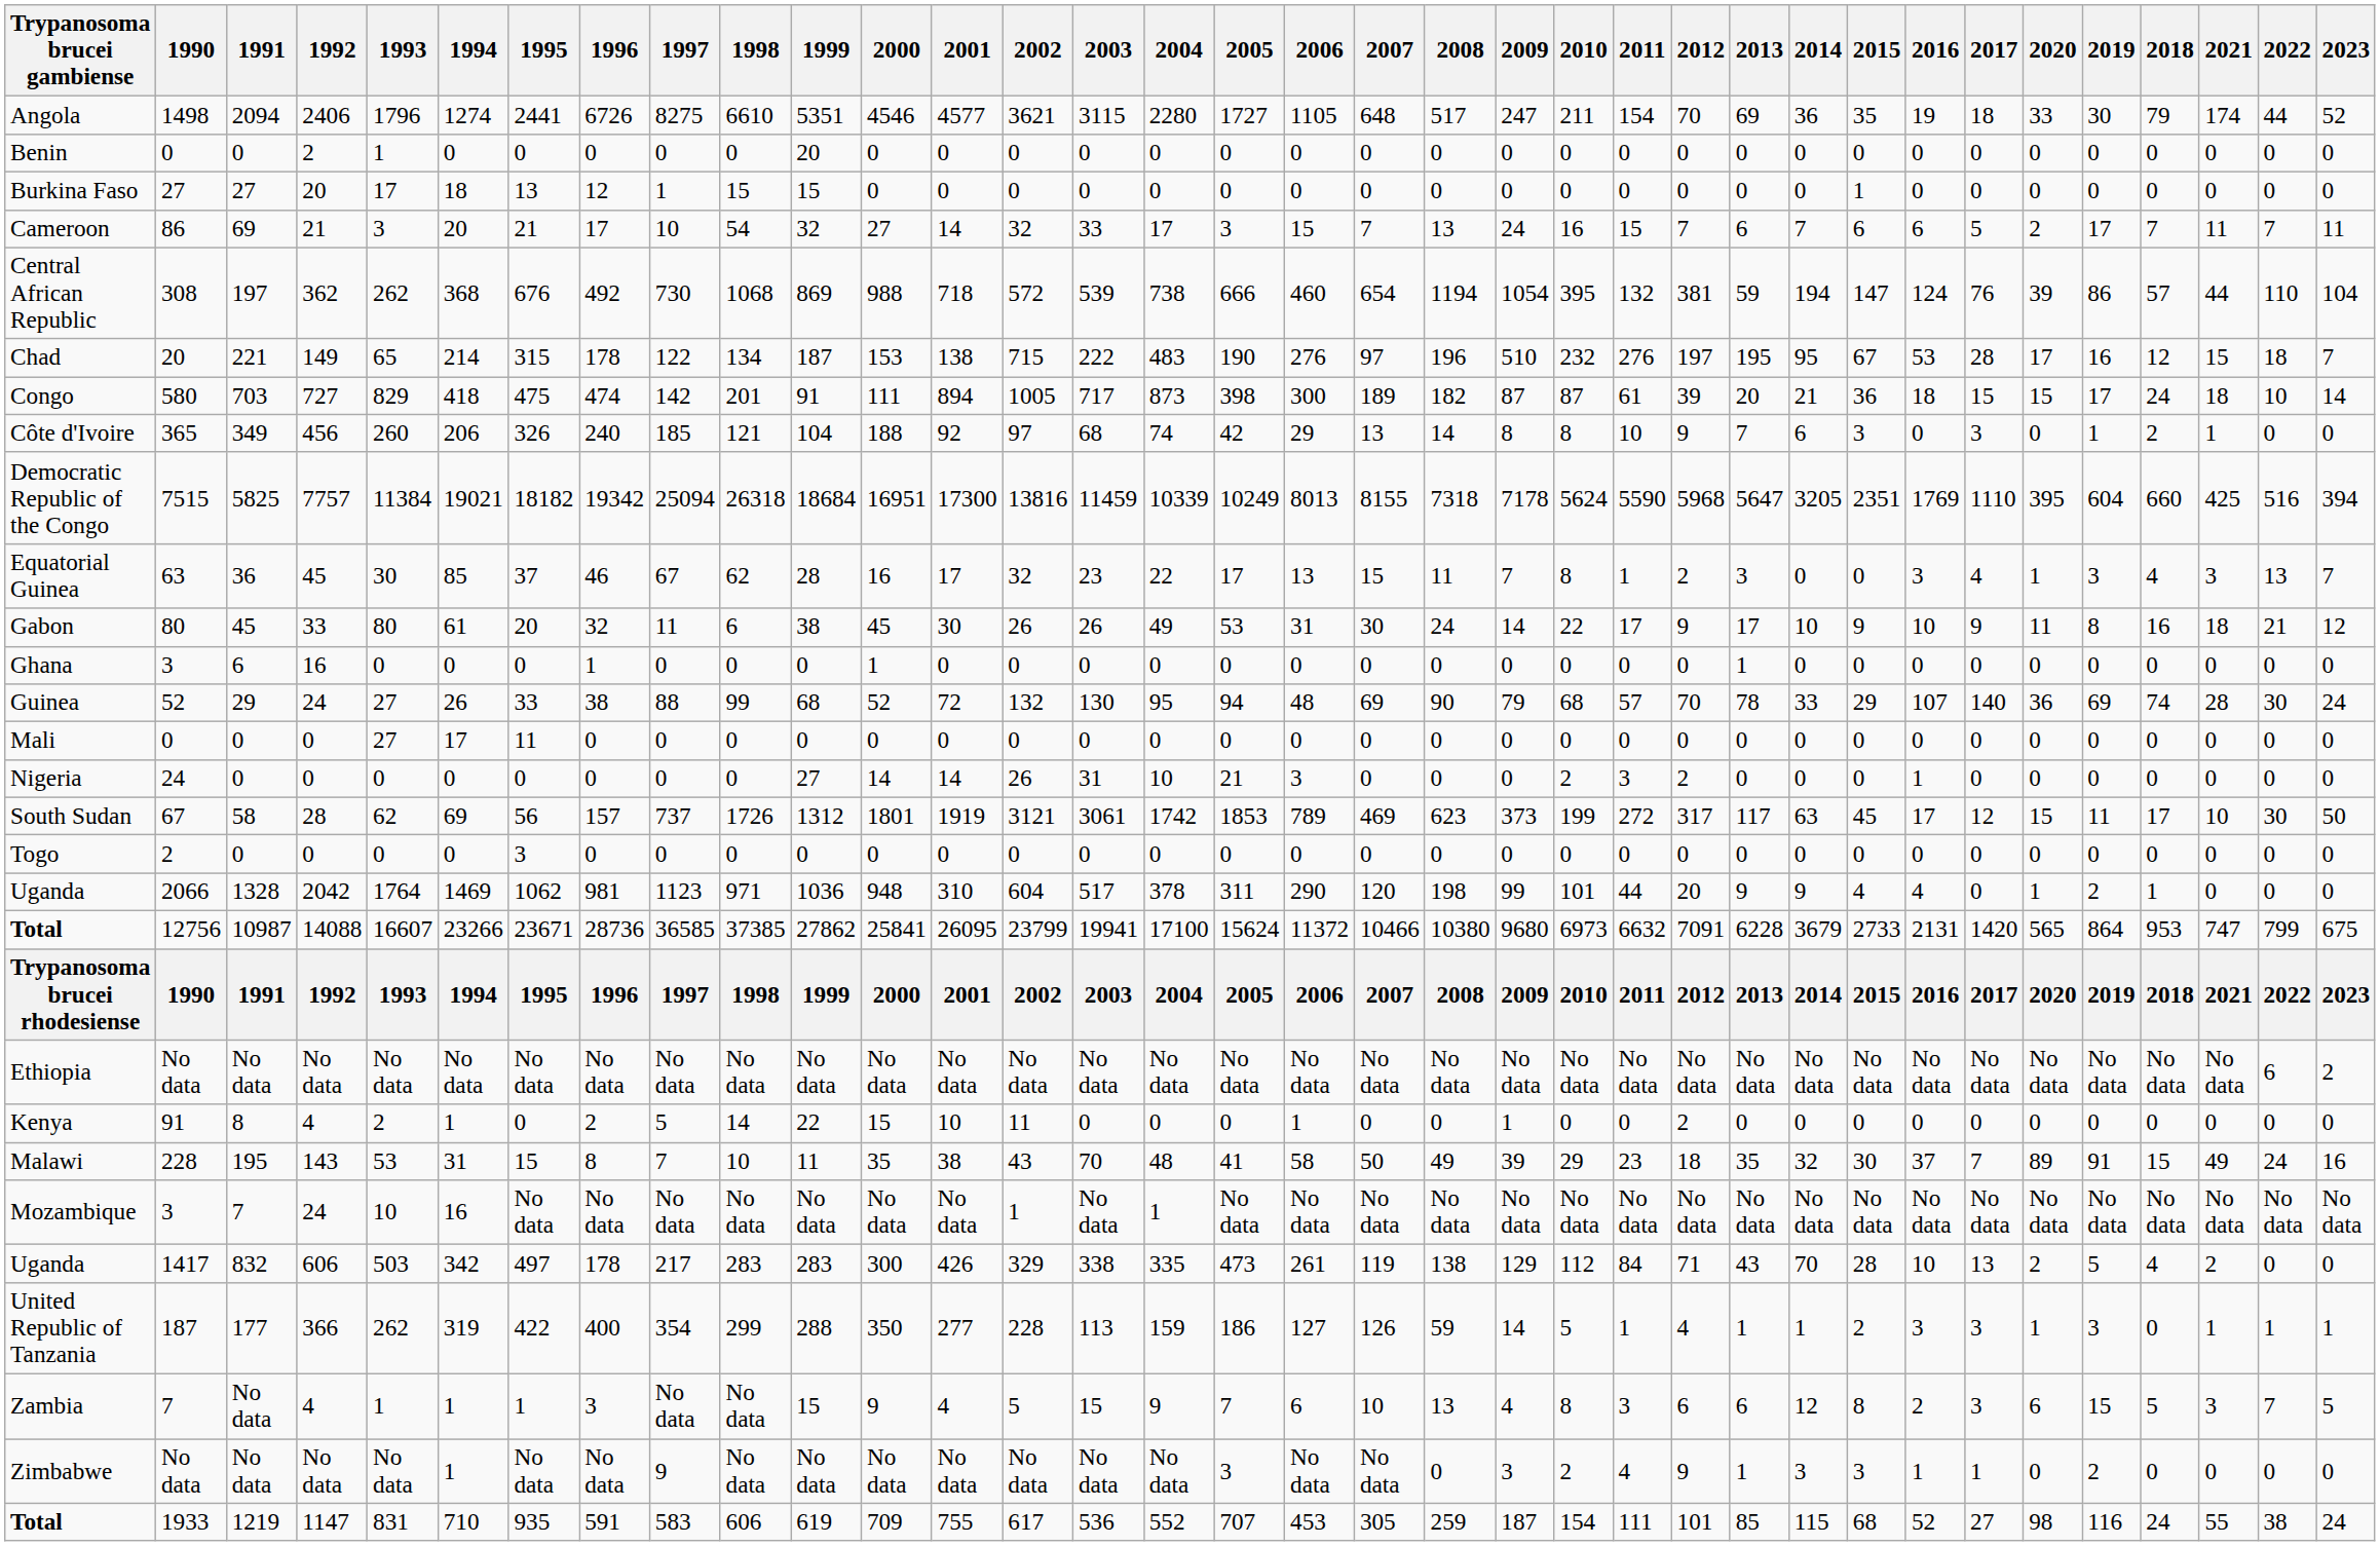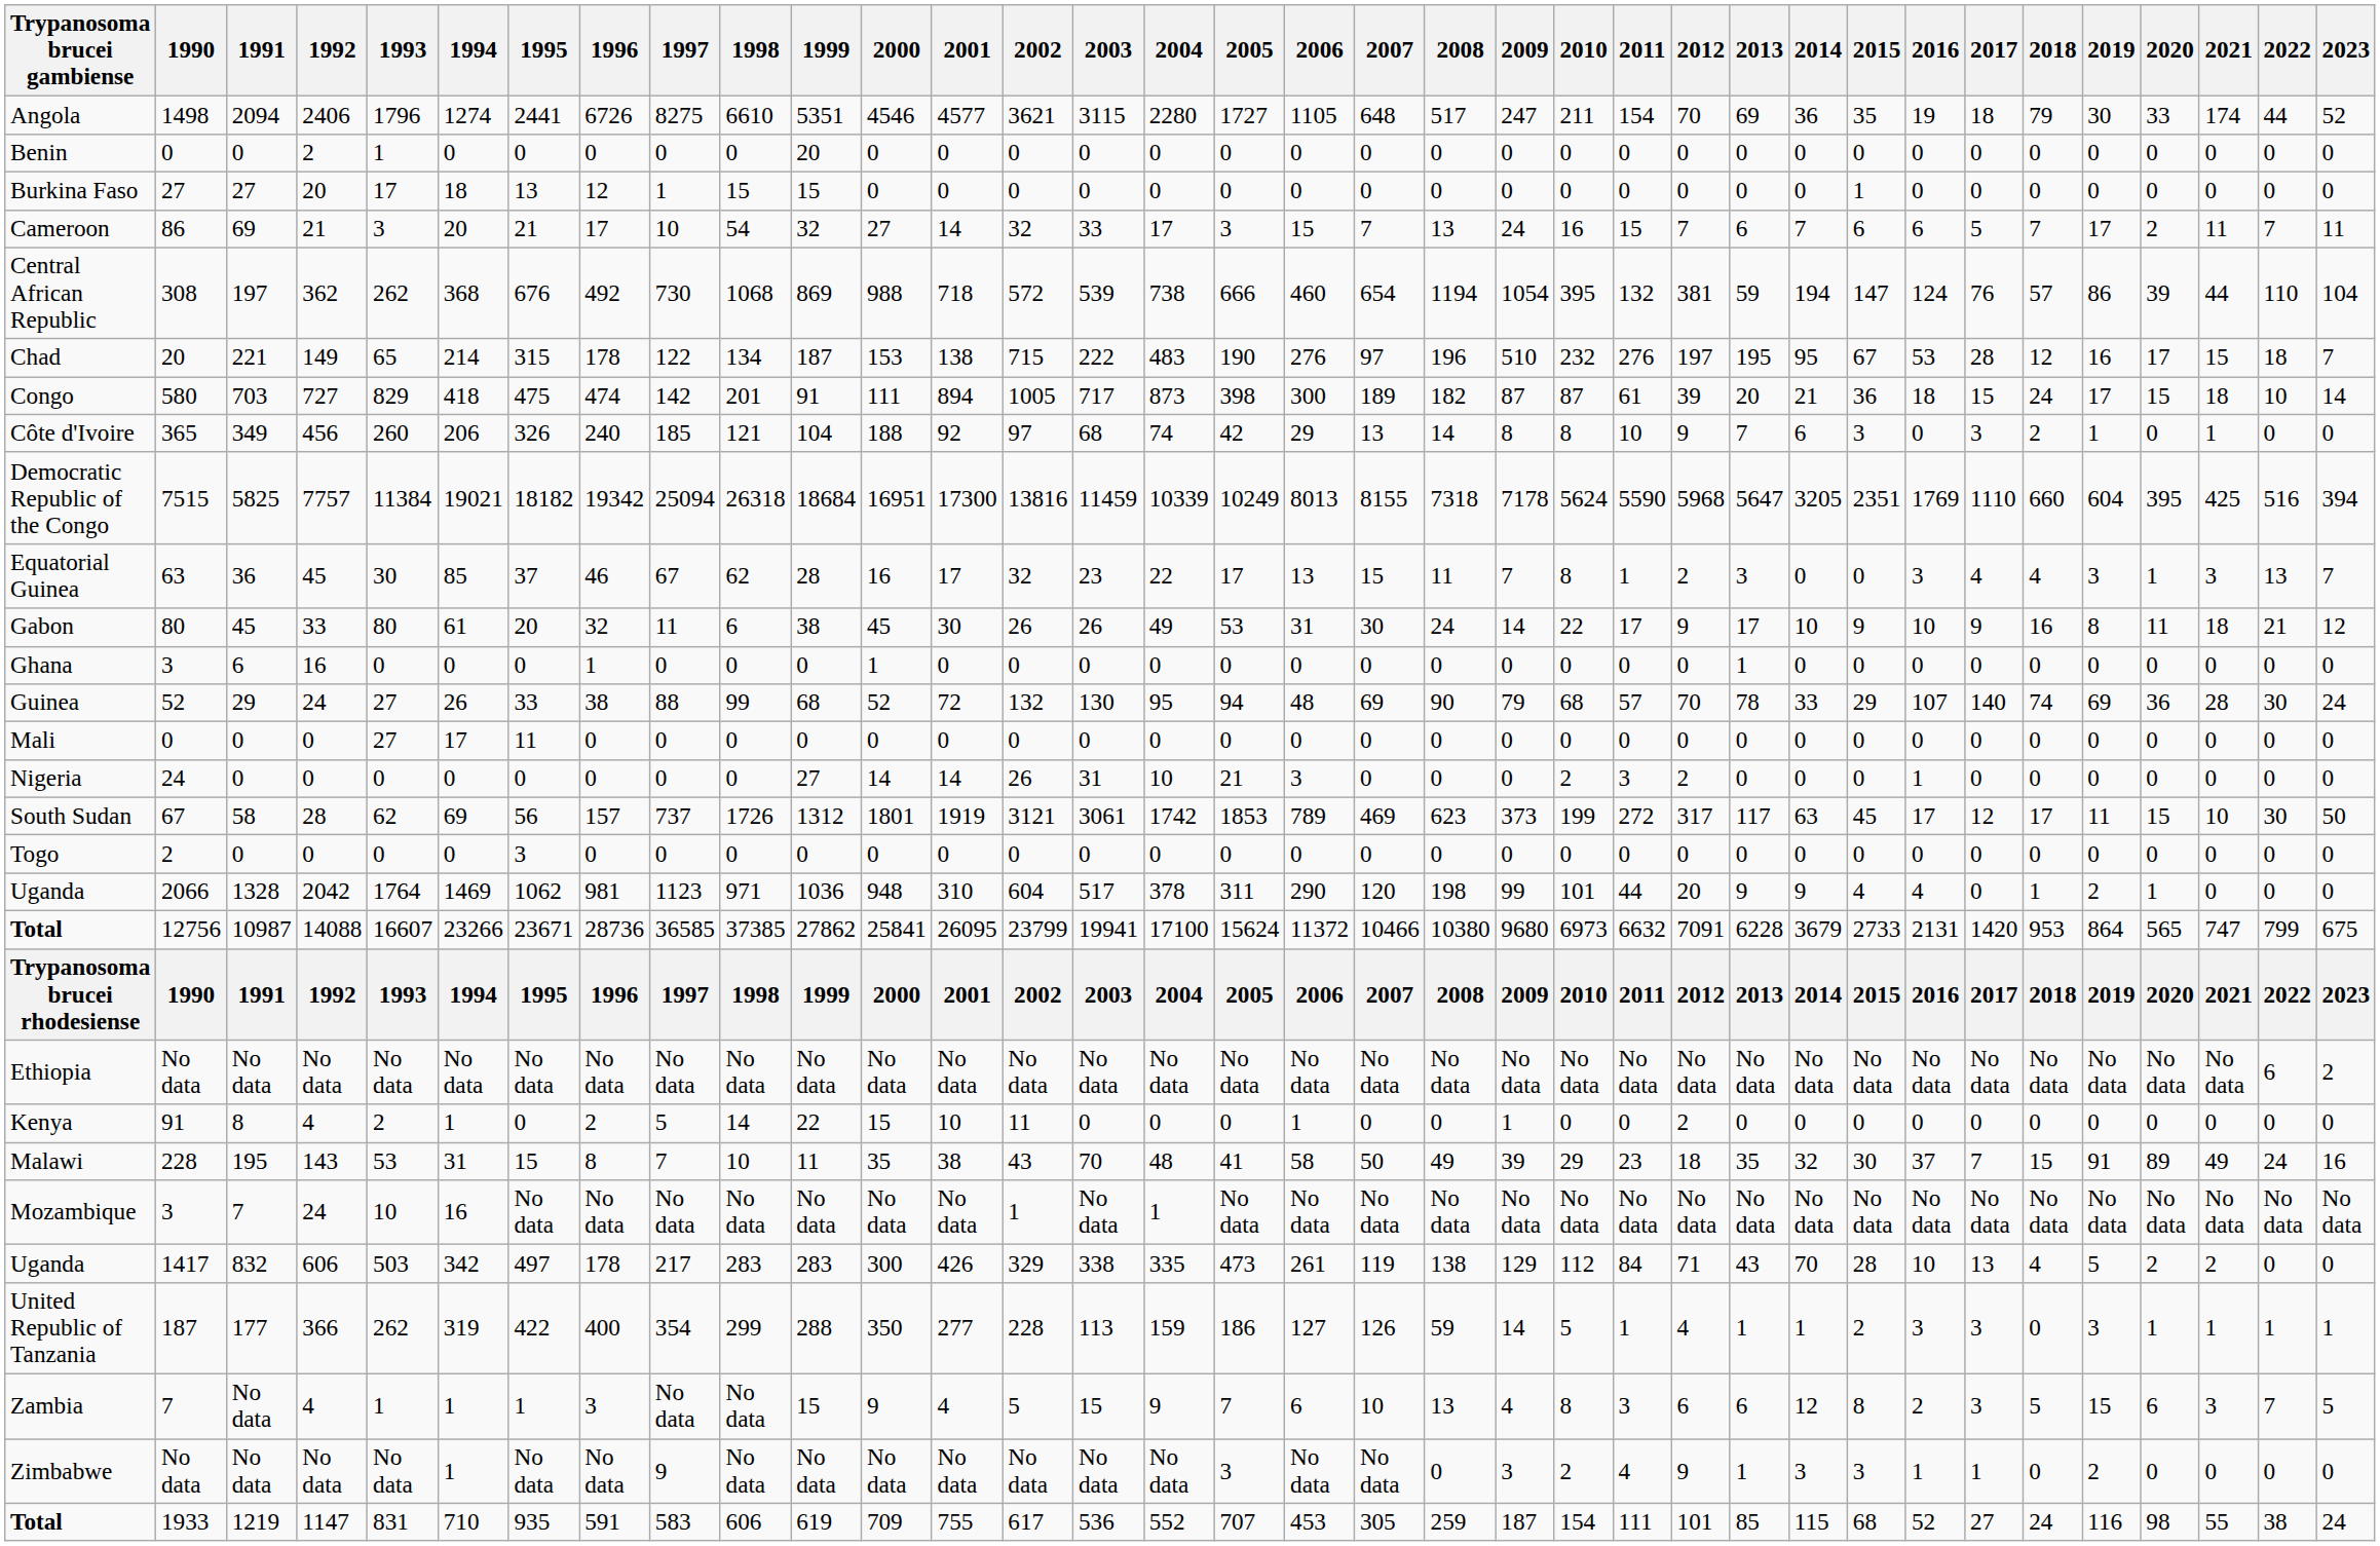columns swapped: 2018 <-> 2020
